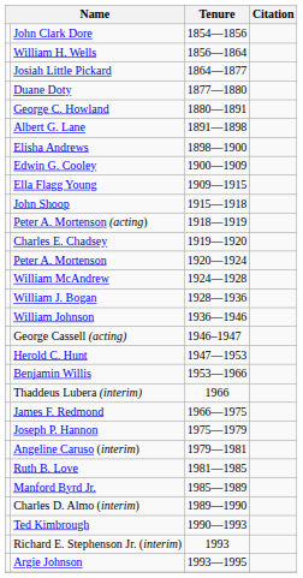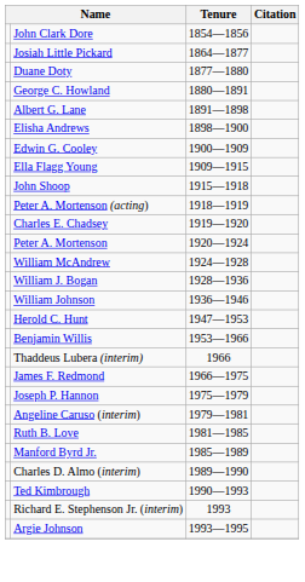- row: William H. Wells | 1856—1864
- row: George Cassell (acting) | 1946–1947
